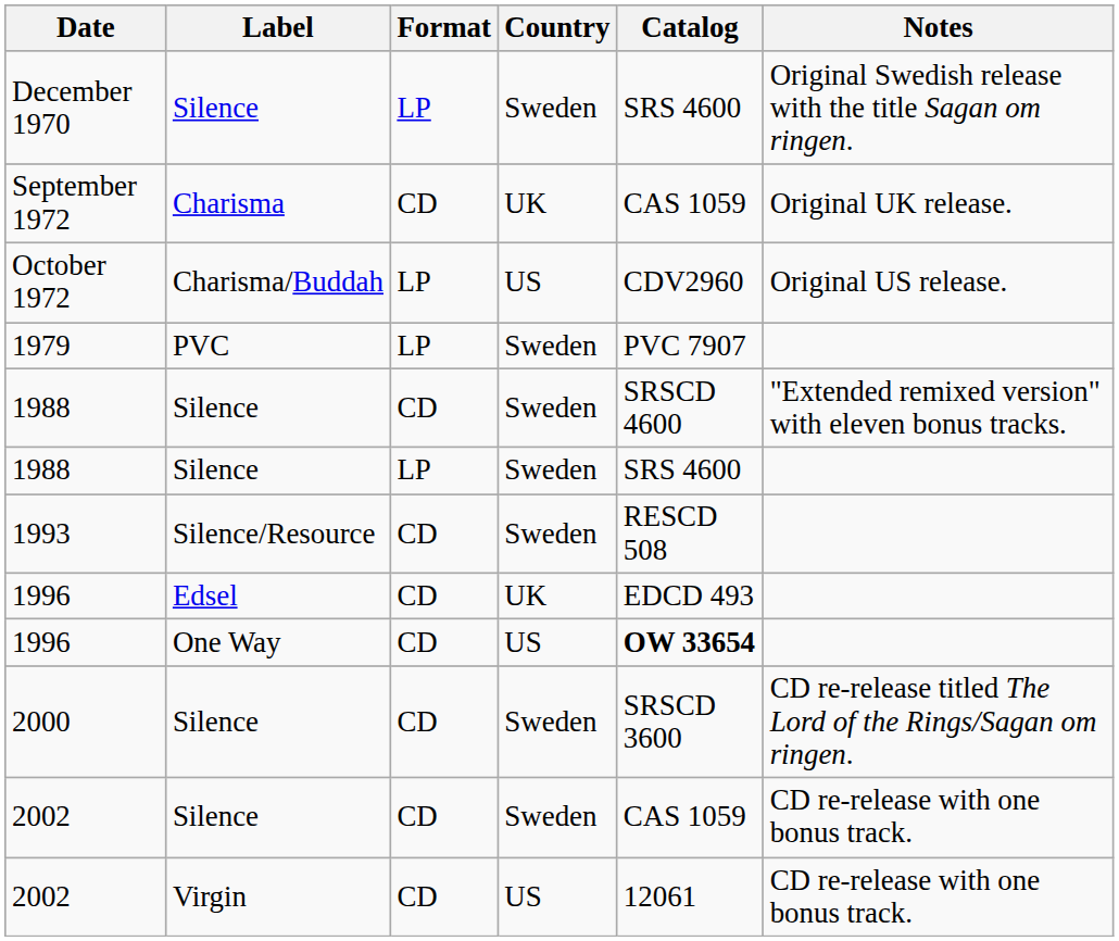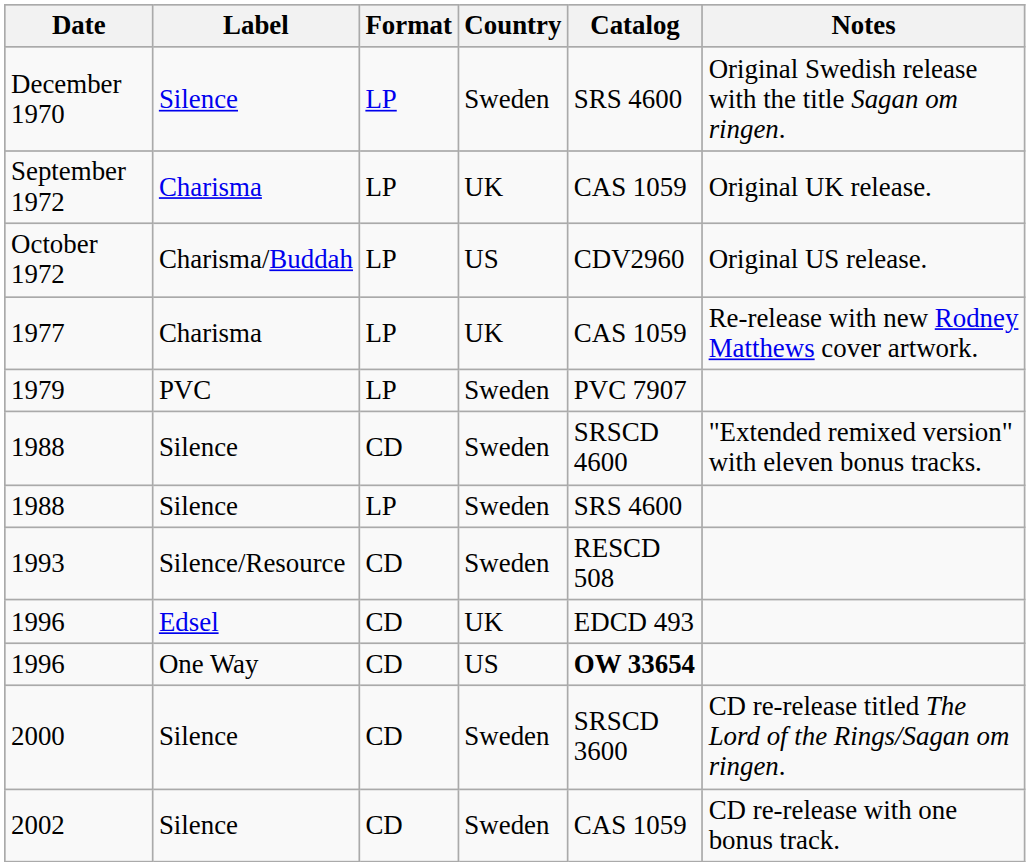September 1972 | Format: CD -> LP
+ row: 1977 | Charisma | LP | UK | CAS 1059 | Re-release with new Rodney Matthews cover artwork.
- row: 2002 | Virgin | CD | US | 12061 | CD re-release with one bonus track.
